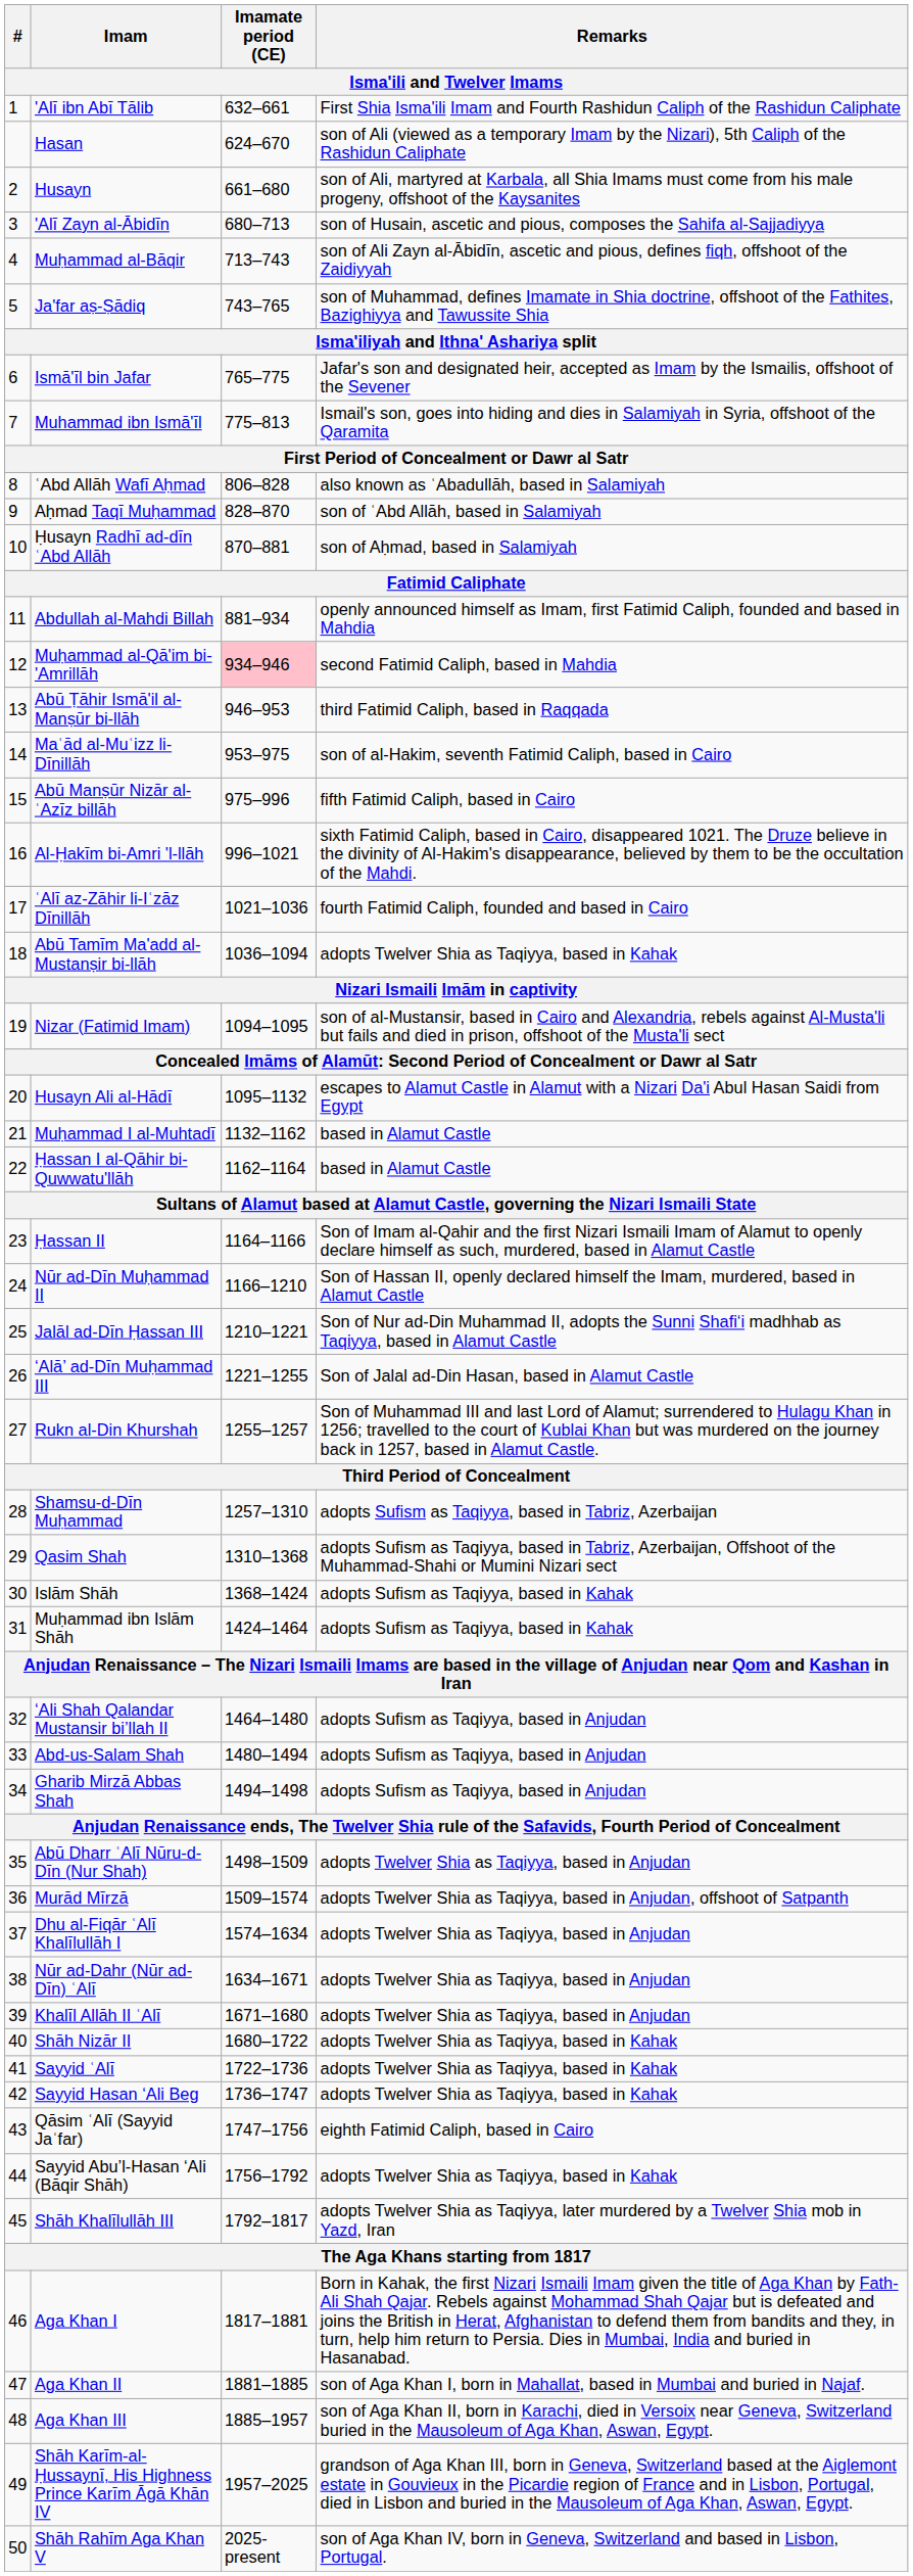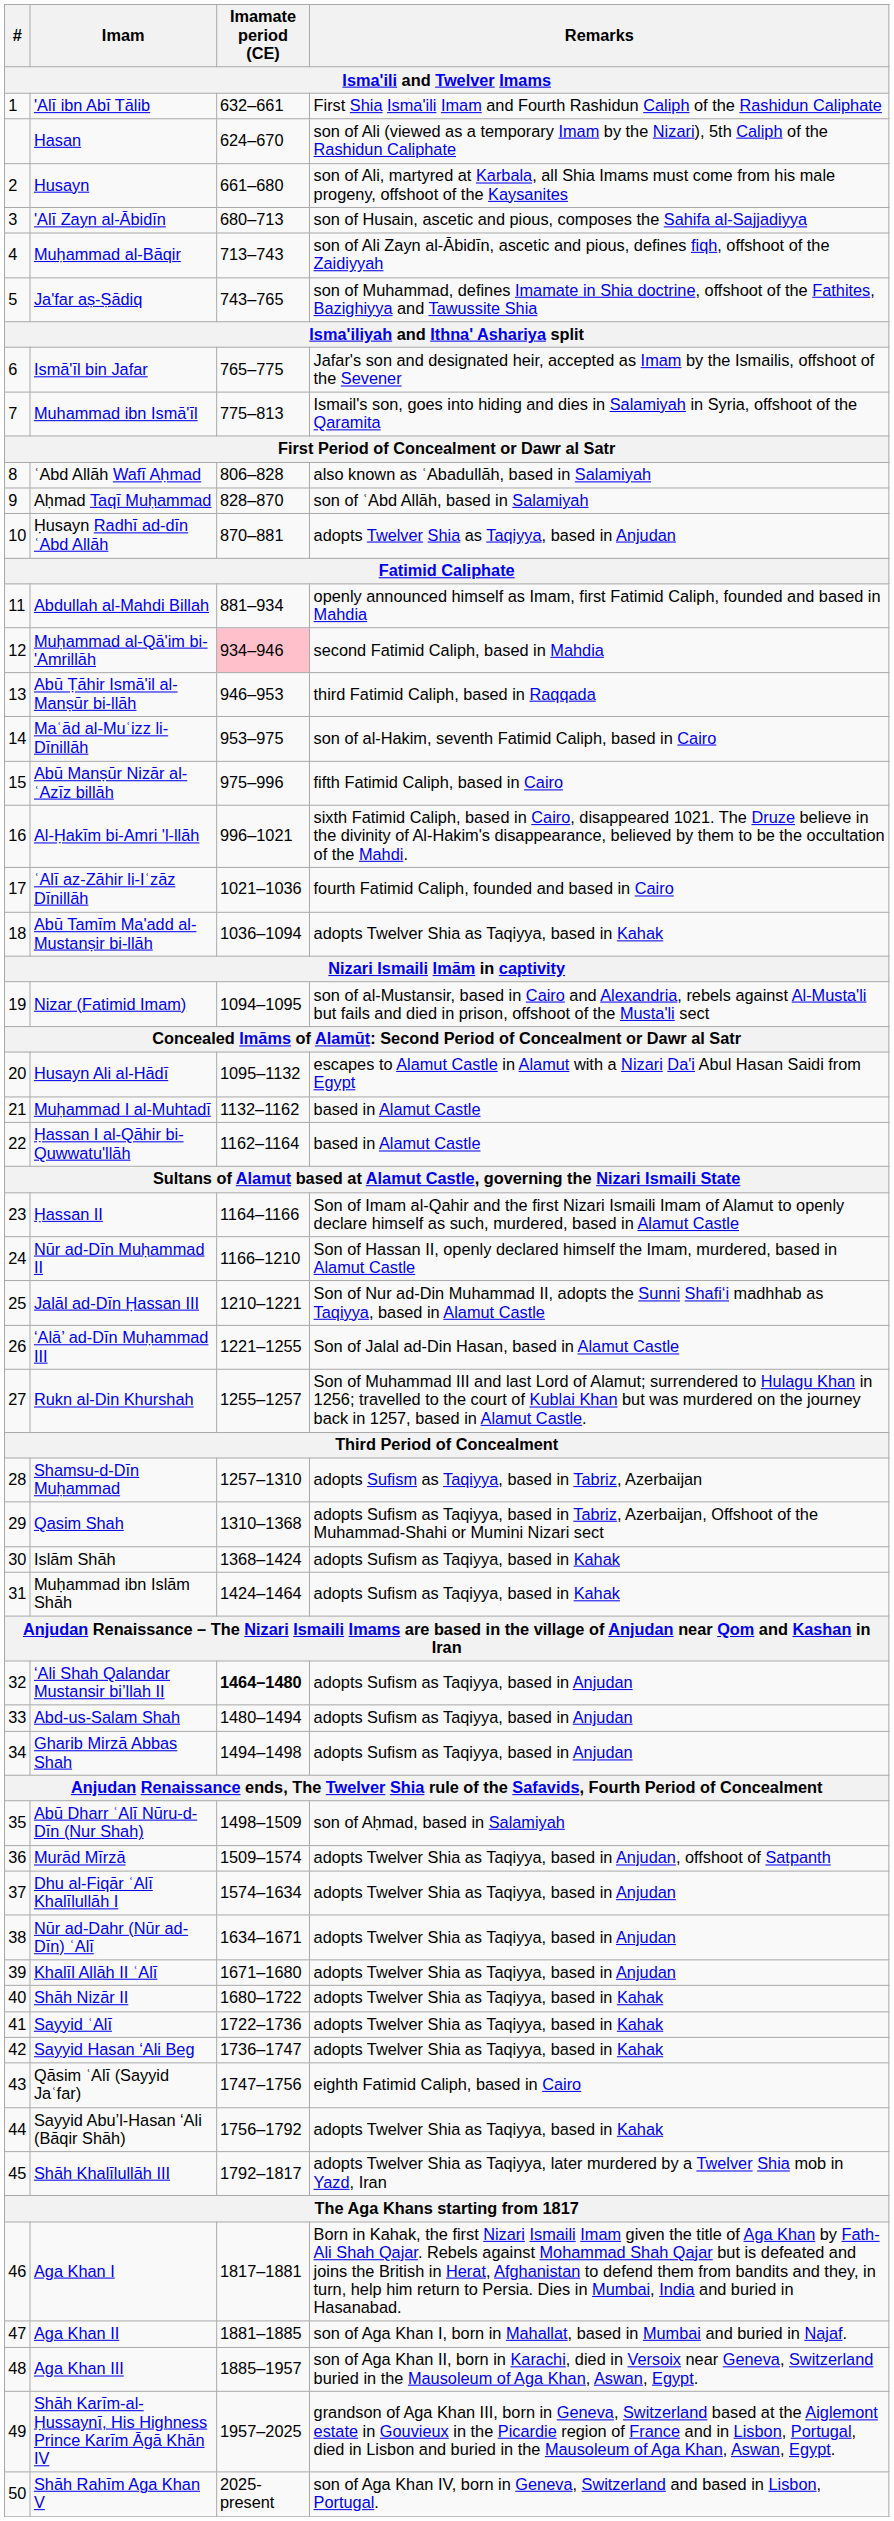Ḥusayn Radhī ad-dīn ʿAbd Allāh | Remarks: son of Aḥmad, based in Salamiyah -> adopts Twelver Shia as Taqiyya, based in Anjudan
‘Ali Shah Qalandar Mustansir bi’llah II | Imamate period (CE): normal -> bold
Abū Dharr ʿAlī Nūru-d-Dīn (Nur Shah) | Remarks: adopts Twelver Shia as Taqiyya, based in Anjudan -> son of Aḥmad, based in Salamiyah
